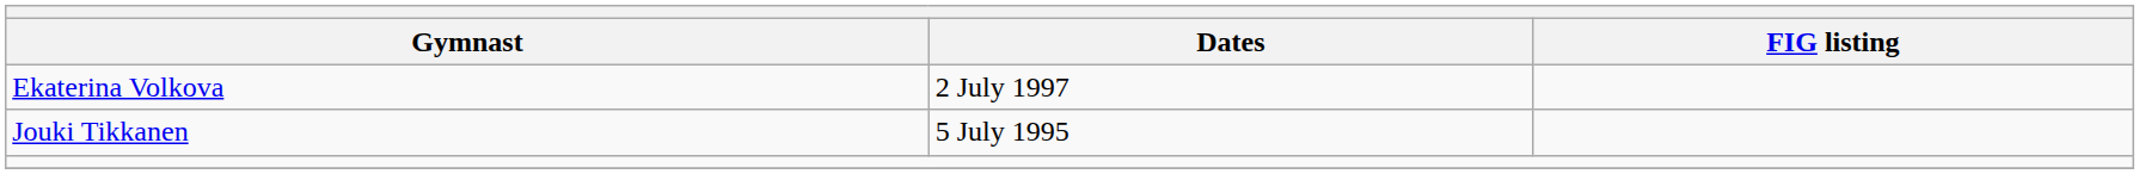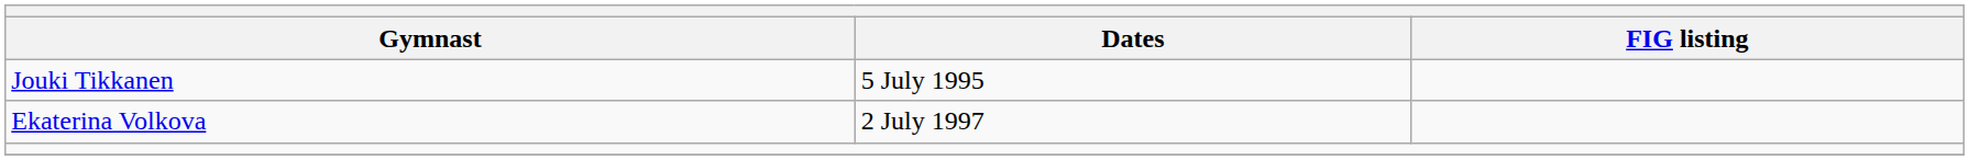rows swapped: Jouki Tikkanen <-> Ekaterina Volkova
